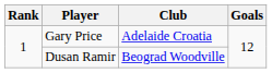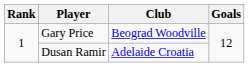Gary Price | Club: Adelaide Croatia -> Beograd Woodville
Dusan Ramir | Club: Beograd Woodville -> Adelaide Croatia
